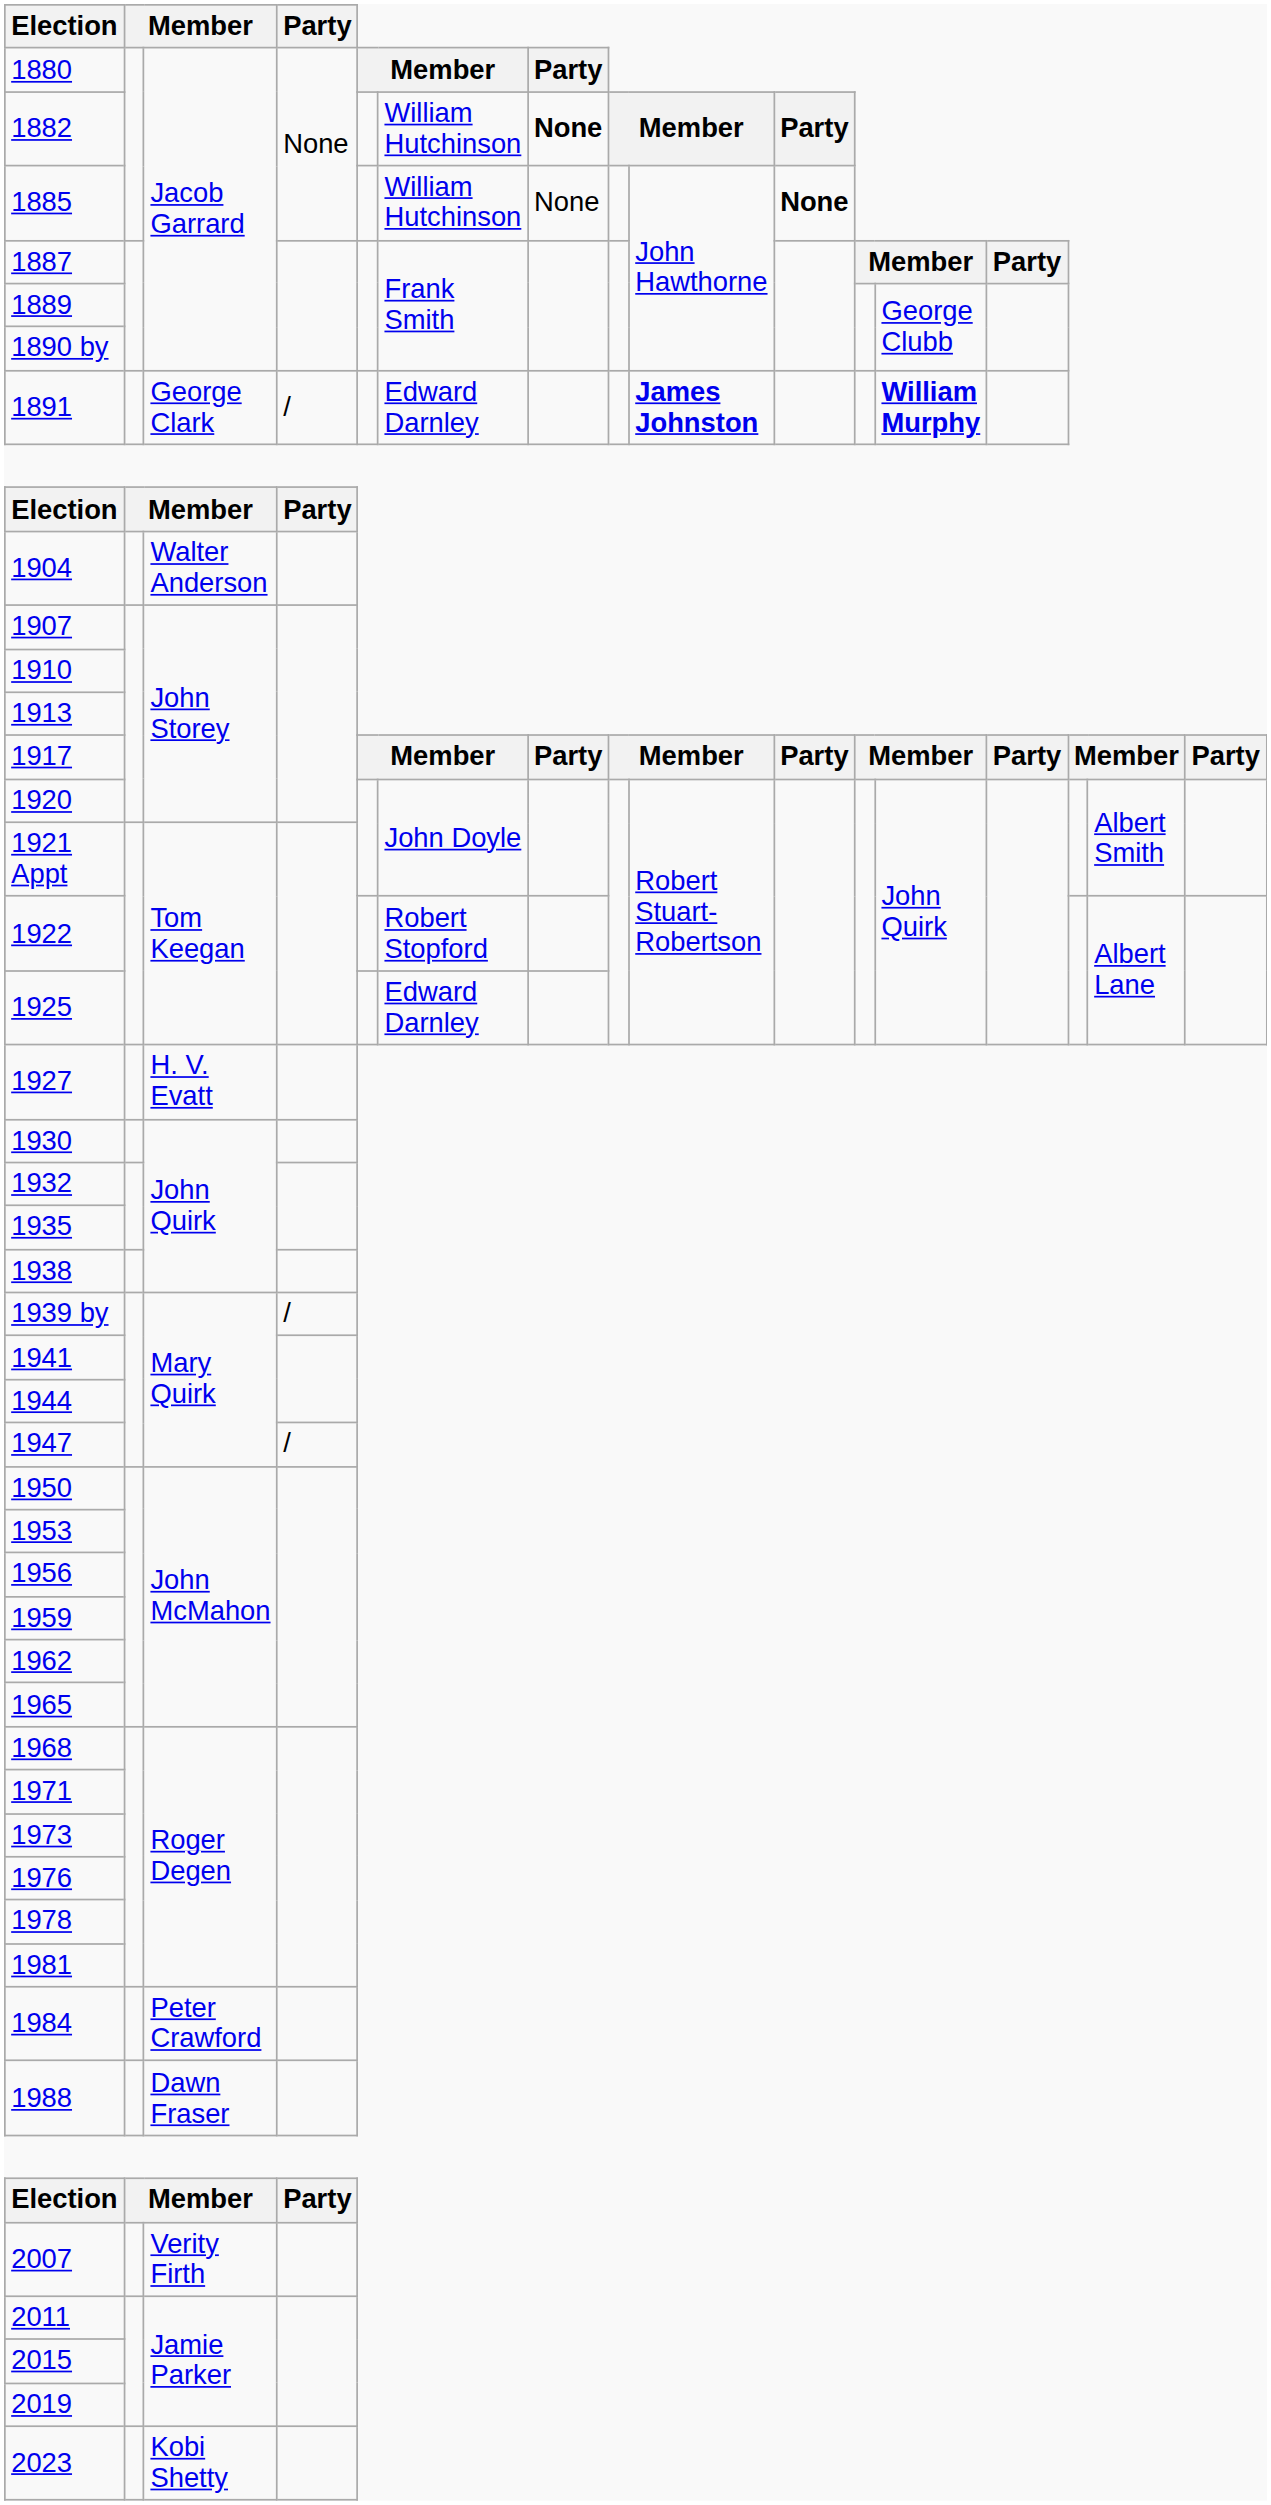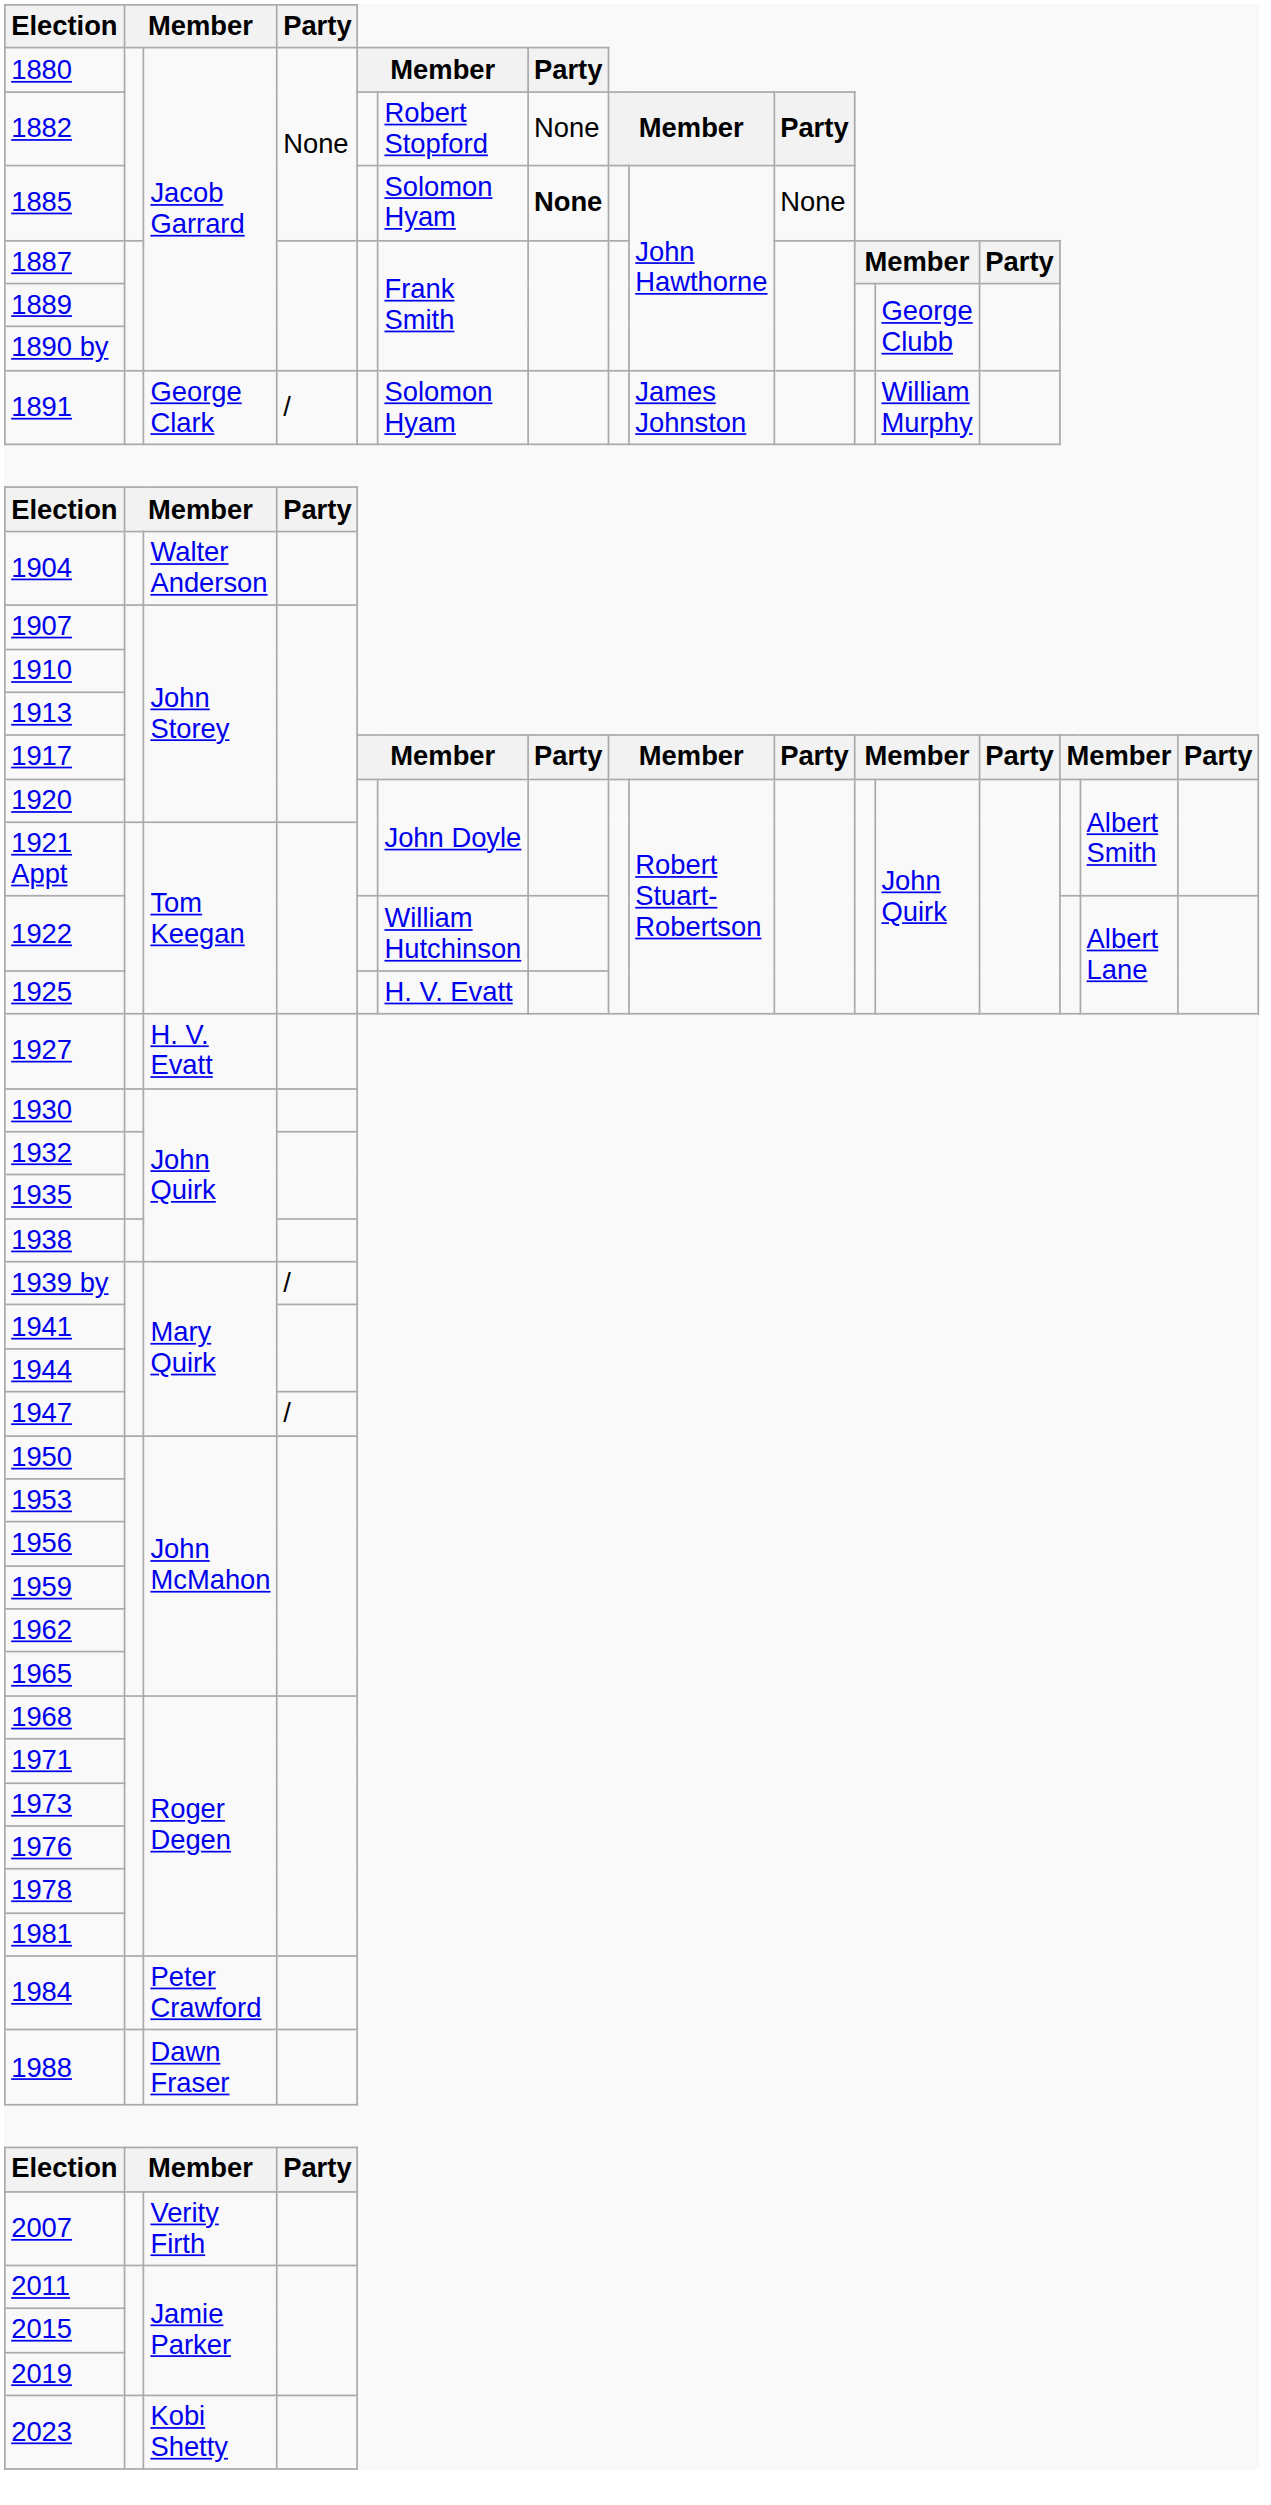1882 | column 6: William Hutchinson -> Robert Stopford
1882 | column 7: bold -> normal
1885 | column 6: William Hutchinson -> Solomon Hyam
1885 | column 7: normal -> bold
1885 | column 10: bold -> normal
1891 | column 6: Edward Darnley -> Solomon Hyam
1891 | column 9: bold -> normal
1891 | column 12: bold -> normal
1922 | column 6: Robert Stopford -> William Hutchinson
1925 | column 6: Edward Darnley -> H. V. Evatt
